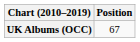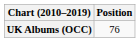UK Albums (OCC) | Position: 67 -> 76
